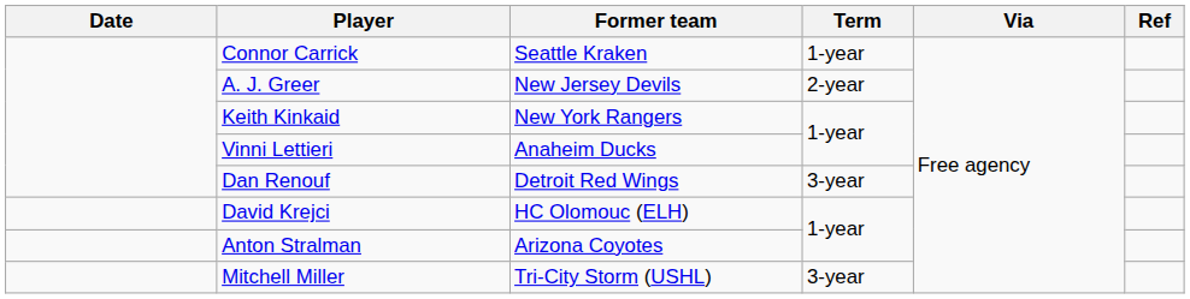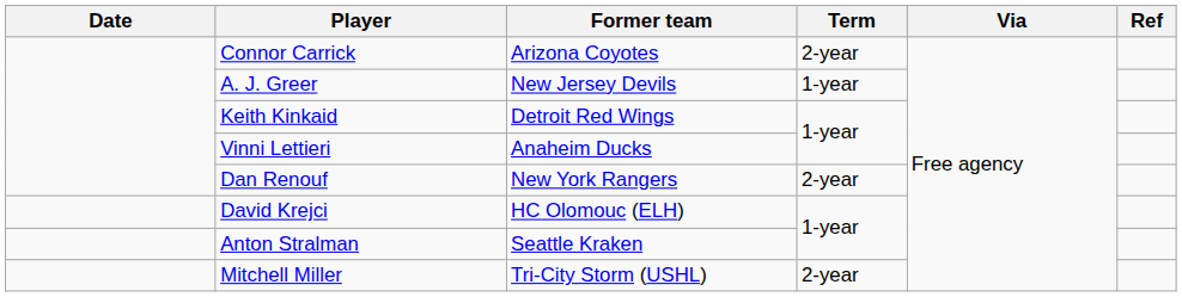Connor Carrick | Former team: Seattle Kraken -> Arizona Coyotes
Connor Carrick | Term: 1-year -> 2-year
A. J. Greer | Term: 2-year -> 1-year
Keith Kinkaid | Former team: New York Rangers -> Detroit Red Wings
Dan Renouf | Former team: Detroit Red Wings -> New York Rangers
Dan Renouf | Term: 3-year -> 2-year
Anton Stralman | Former team: Arizona Coyotes -> Seattle Kraken
Mitchell Miller | Term: 3-year -> 2-year
